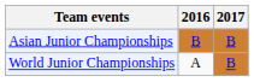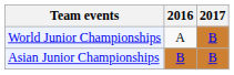rows swapped: Asian Junior Championships <-> World Junior Championships
